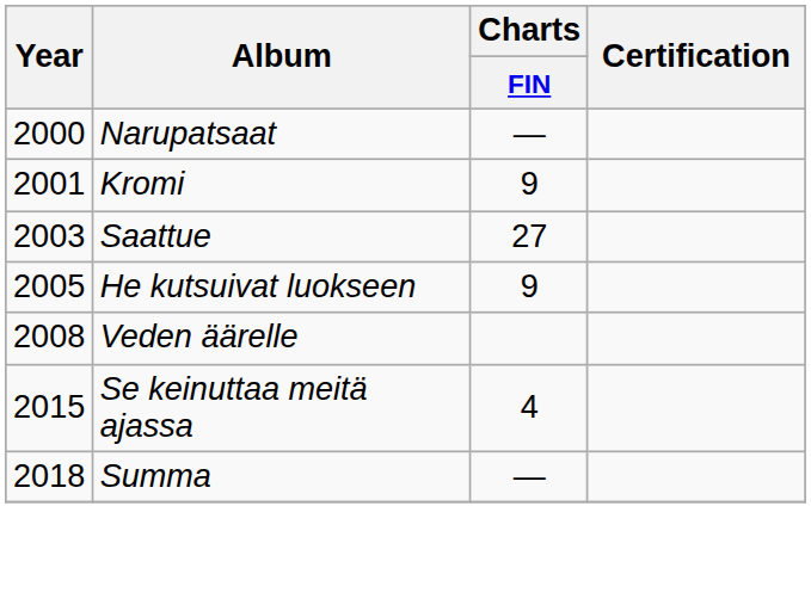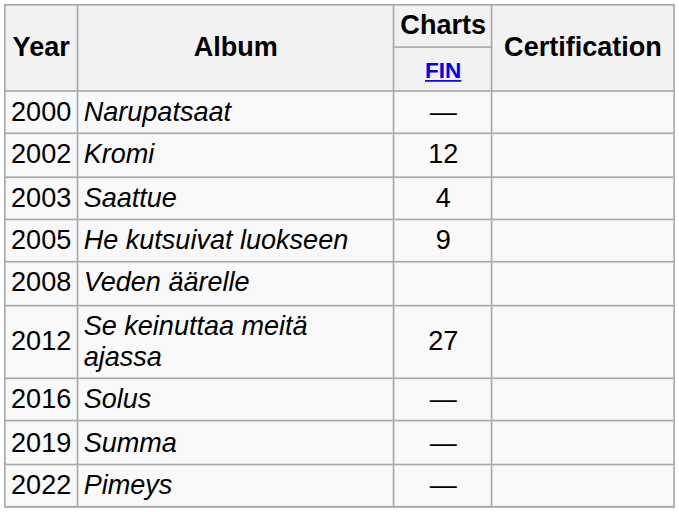Kromi | Year: 2001 -> 2002
Kromi | Charts / FIN: 9 -> 12
Saattue | Charts / FIN: 27 -> 4
Se keinuttaa meitä ajassa | Year: 2015 -> 2012
Se keinuttaa meitä ajassa | Charts / FIN: 4 -> 27
+ row: 2016 | Solus | —
Summa | Year: 2018 -> 2019
+ row: 2022 | Pimeys | —
